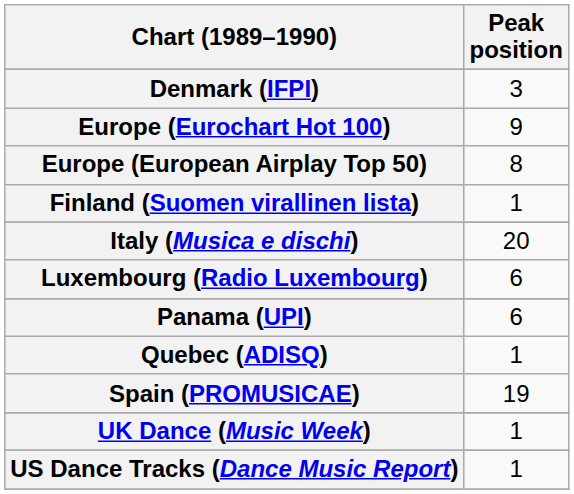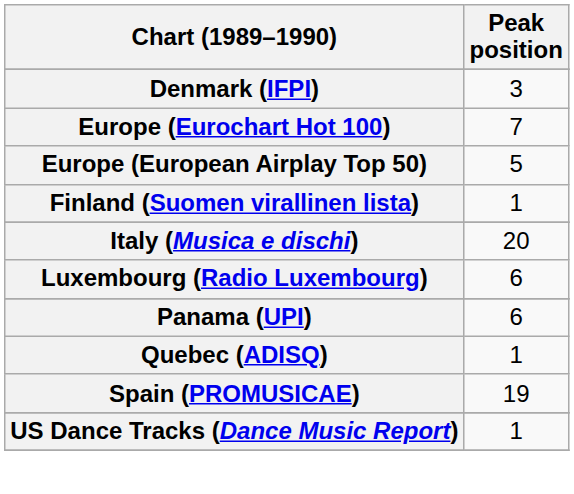Europe (Eurochart Hot 100) | Peak position: 9 -> 7
Europe (European Airplay Top 50) | Peak position: 8 -> 5
- row: UK Dance (Music Week) | 1
